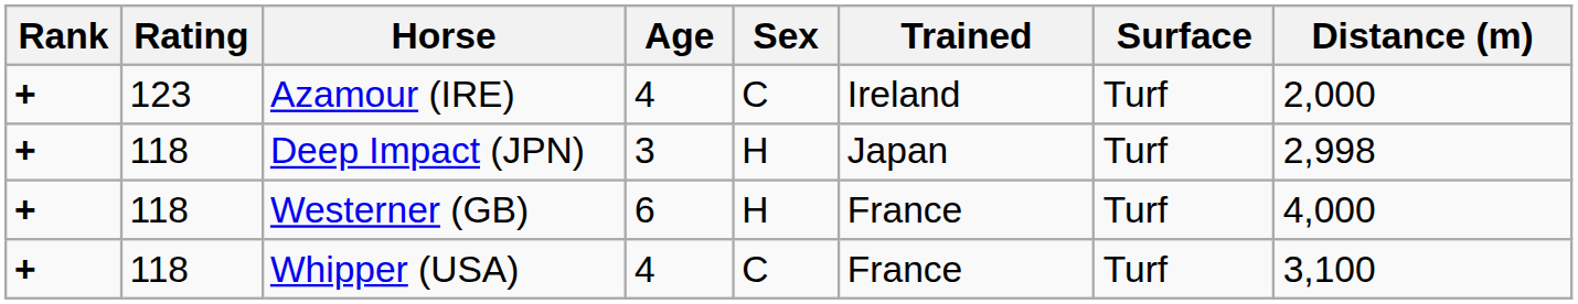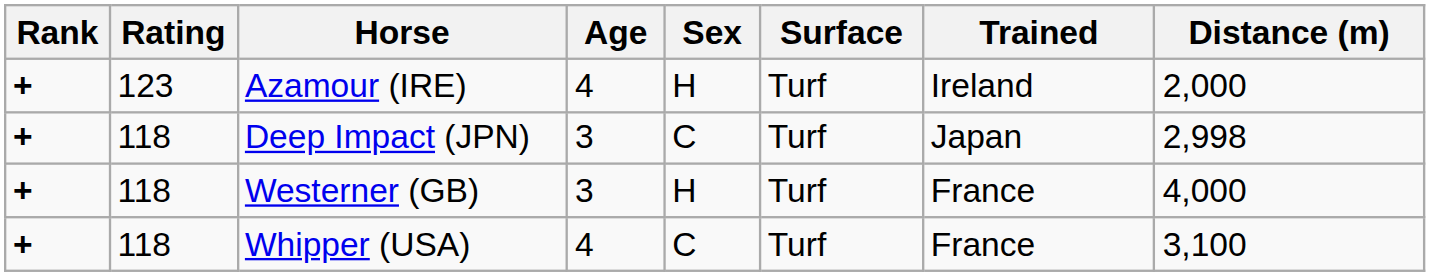columns swapped: Trained <-> Surface
Azamour (IRE) | Sex: C -> H
Deep Impact (JPN) | Sex: H -> C
Westerner (GB) | Age: 6 -> 3
